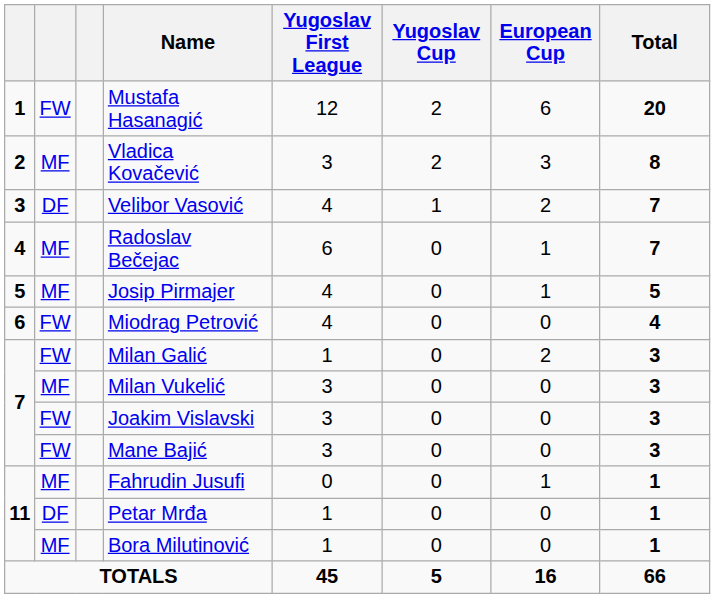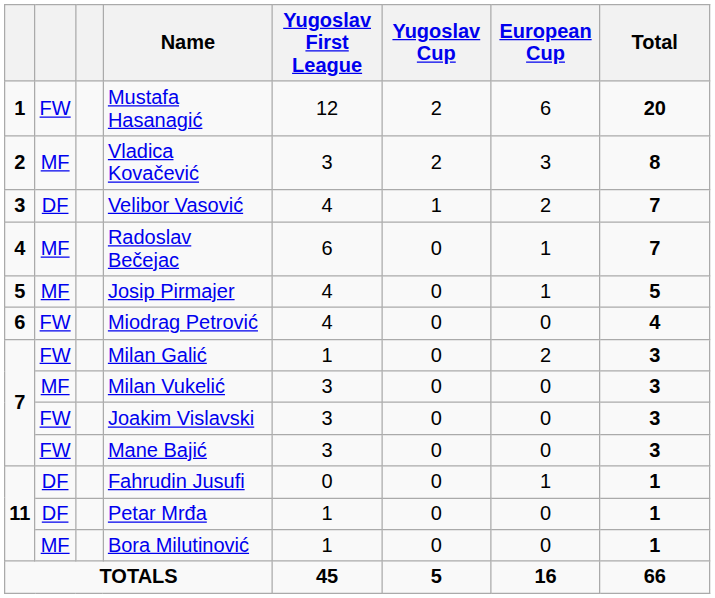Fahrudin Jusufi | column 2: MF -> DF
